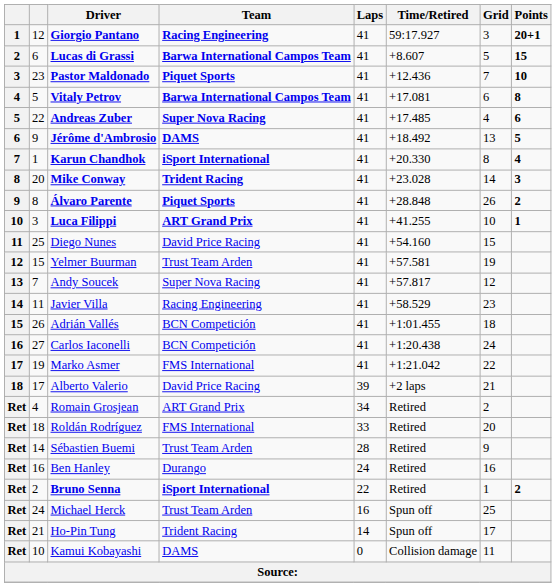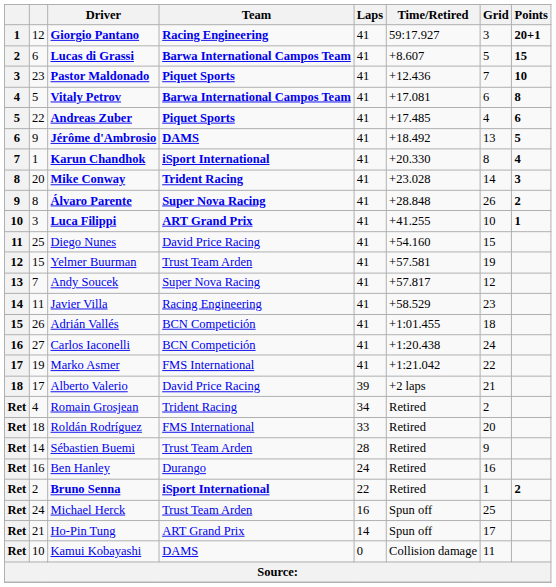Andreas Zuber | Team: Super Nova Racing -> Piquet Sports
Álvaro Parente | Team: Piquet Sports -> Super Nova Racing
Romain Grosjean | Team: ART Grand Prix -> Trident Racing
Ho-Pin Tung | Team: Trident Racing -> ART Grand Prix
